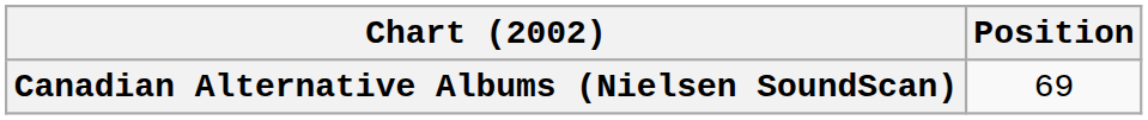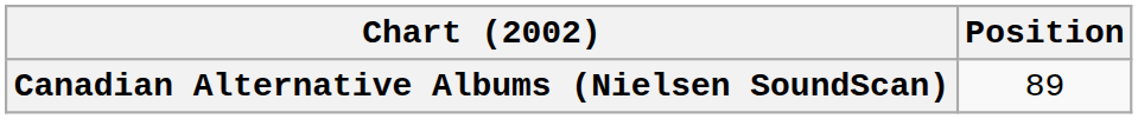Canadian Alternative Albums (Nielsen SoundScan) | Position: 69 -> 89
